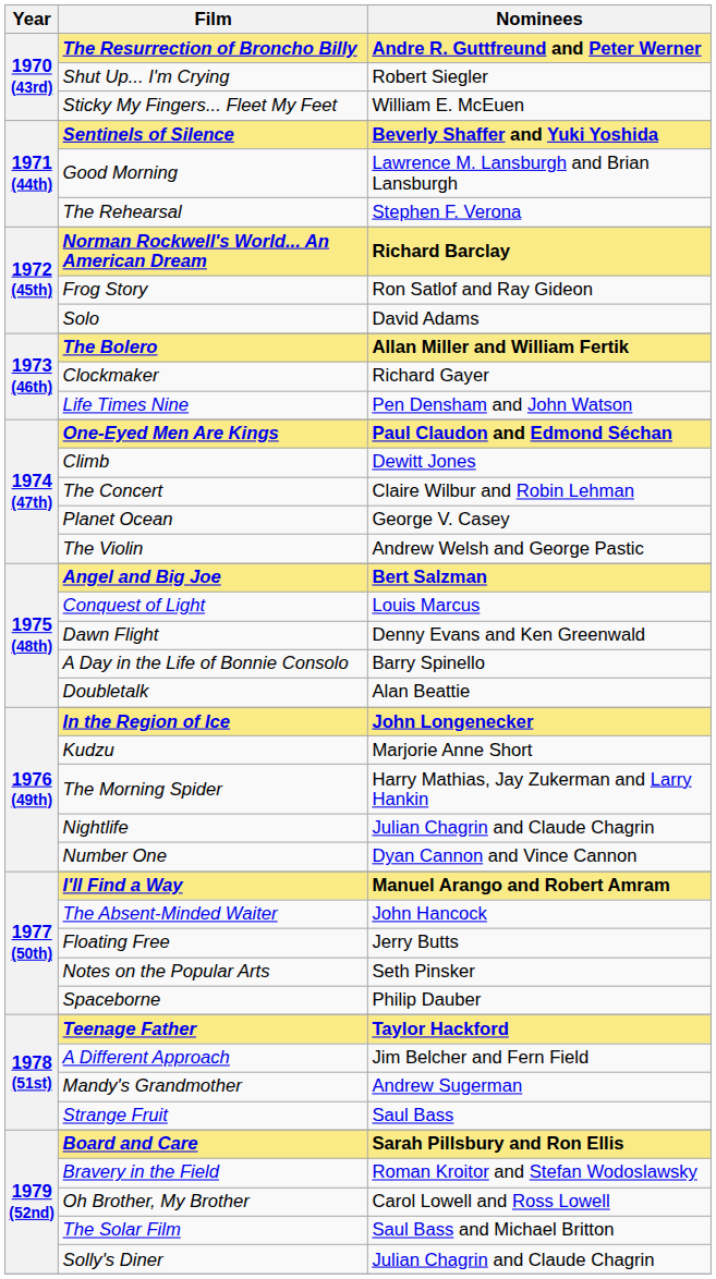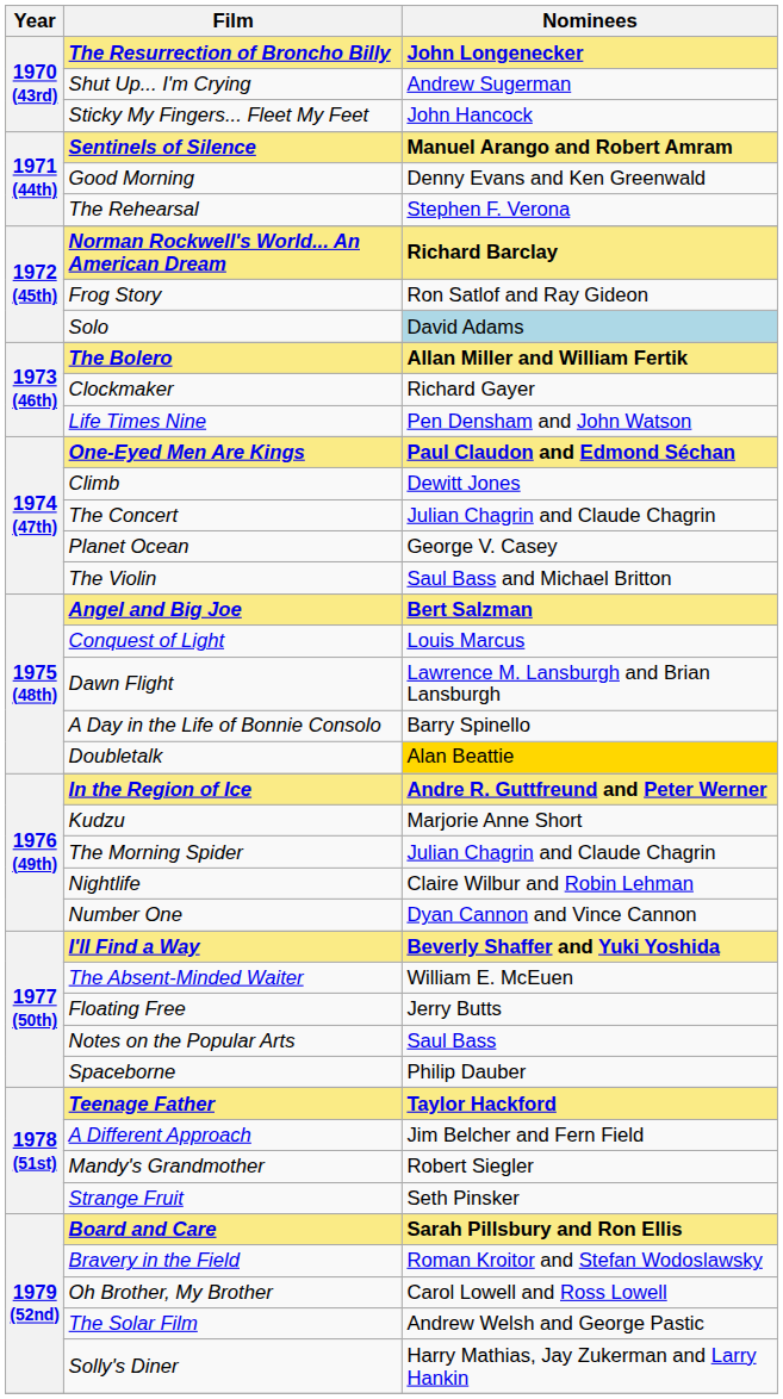The Resurrection of Broncho Billy | Nominees: Andre R. Guttfreund and Peter Werner -> John Longenecker
Shut Up... I'm Crying | Nominees: Robert Siegler -> Andrew Sugerman
Sticky My Fingers... Fleet My Feet | Nominees: William E. McEuen -> John Hancock
Sentinels of Silence | Nominees: Beverly Shaffer and Yuki Yoshida -> Manuel Arango and Robert Amram
Good Morning | Nominees: Lawrence M. Lansburgh and Brian Lansburgh -> Denny Evans and Ken Greenwald
Solo | Nominees: no background -> lightblue background
The Concert | Nominees: Claire Wilbur and Robin Lehman -> Julian Chagrin and Claude Chagrin
The Violin | Nominees: Andrew Welsh and George Pastic -> Saul Bass and Michael Britton
Dawn Flight | Nominees: Denny Evans and Ken Greenwald -> Lawrence M. Lansburgh and Brian Lansburgh
Doubletalk | Nominees: no background -> gold background
In the Region of Ice | Nominees: John Longenecker -> Andre R. Guttfreund and Peter Werner
The Morning Spider | Nominees: Harry Mathias, Jay Zukerman and Larry Hankin -> Julian Chagrin and Claude Chagrin
Nightlife | Nominees: Julian Chagrin and Claude Chagrin -> Claire Wilbur and Robin Lehman
I'll Find a Way | Nominees: Manuel Arango and Robert Amram -> Beverly Shaffer and Yuki Yoshida
The Absent-Minded Waiter | Nominees: John Hancock -> William E. McEuen
Notes on the Popular Arts | Nominees: Seth Pinsker -> Saul Bass
Mandy's Grandmother | Nominees: Andrew Sugerman -> Robert Siegler
Strange Fruit | Nominees: Saul Bass -> Seth Pinsker
The Solar Film | Nominees: Saul Bass and Michael Britton -> Andrew Welsh and George Pastic
Solly's Diner | Nominees: Julian Chagrin and Claude Chagrin -> Harry Mathias, Jay Zukerman and Larry Hankin
